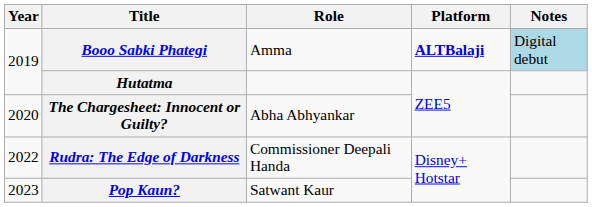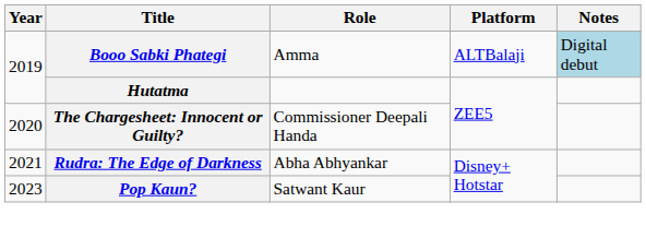Booo Sabki Phategi | Platform: bold -> normal
The Chargesheet: Innocent or Guilty? | Role: Abha Abhyankar -> Commissioner Deepali Handa
Rudra: The Edge of Darkness | Year: 2022 -> 2021
Rudra: The Edge of Darkness | Role: Commissioner Deepali Handa -> Abha Abhyankar
